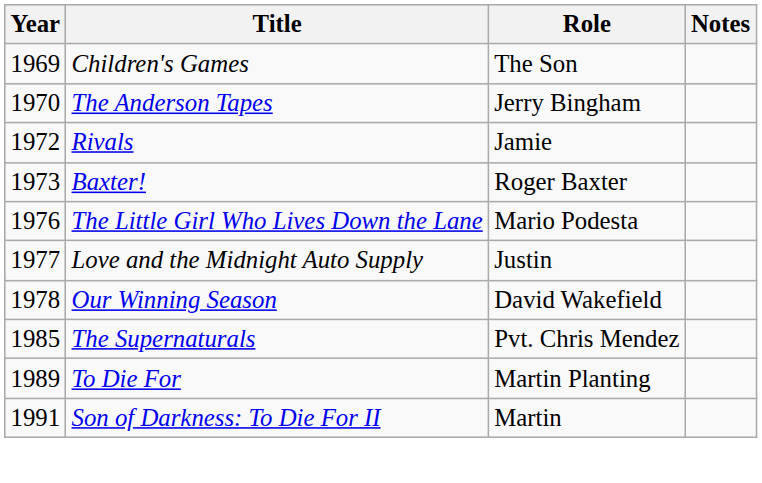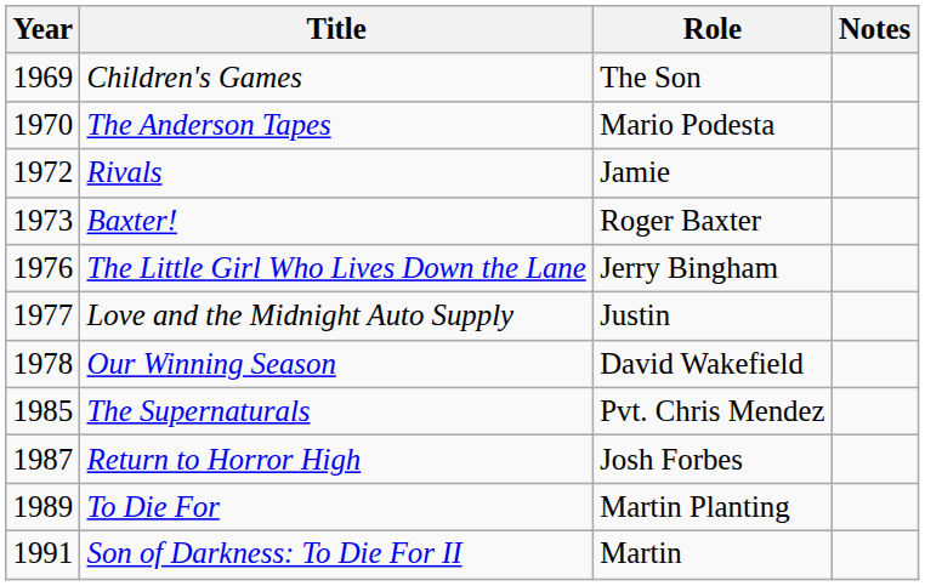The Anderson Tapes | Role: Jerry Bingham -> Mario Podesta
The Little Girl Who Lives Down the Lane | Role: Mario Podesta -> Jerry Bingham
+ row: 1987 | Return to Horror High | Josh Forbes
